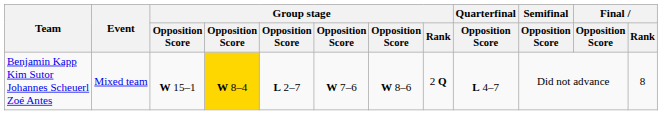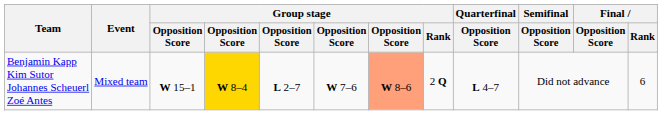Benjamin Kapp Kim Sutor Johannes Scheuerl Zoé Antes | column 7: no background -> lightsalmon background
Benjamin Kapp Kim Sutor Johannes Scheuerl Zoé Antes | Final / Rank: 8 -> 6
